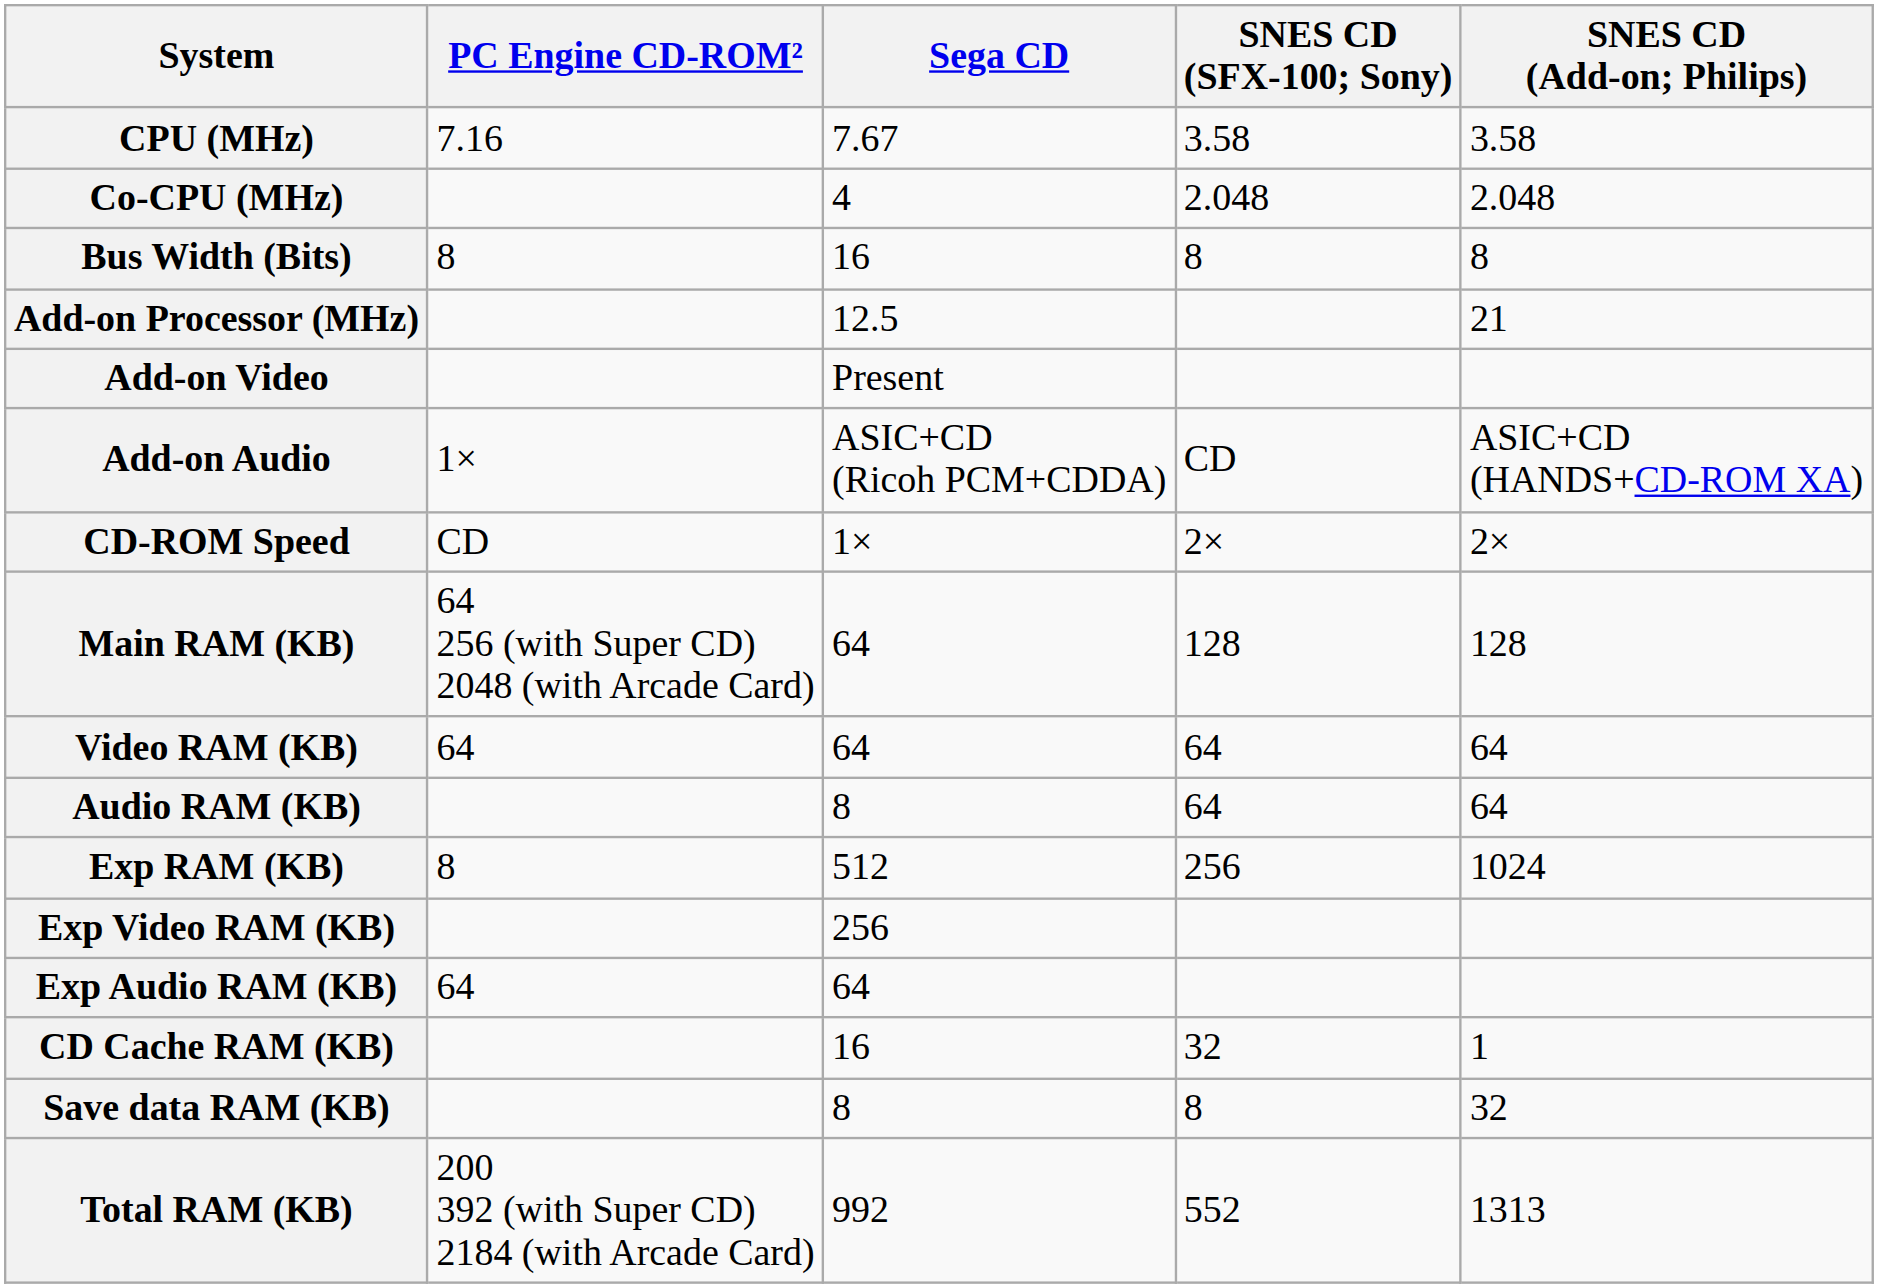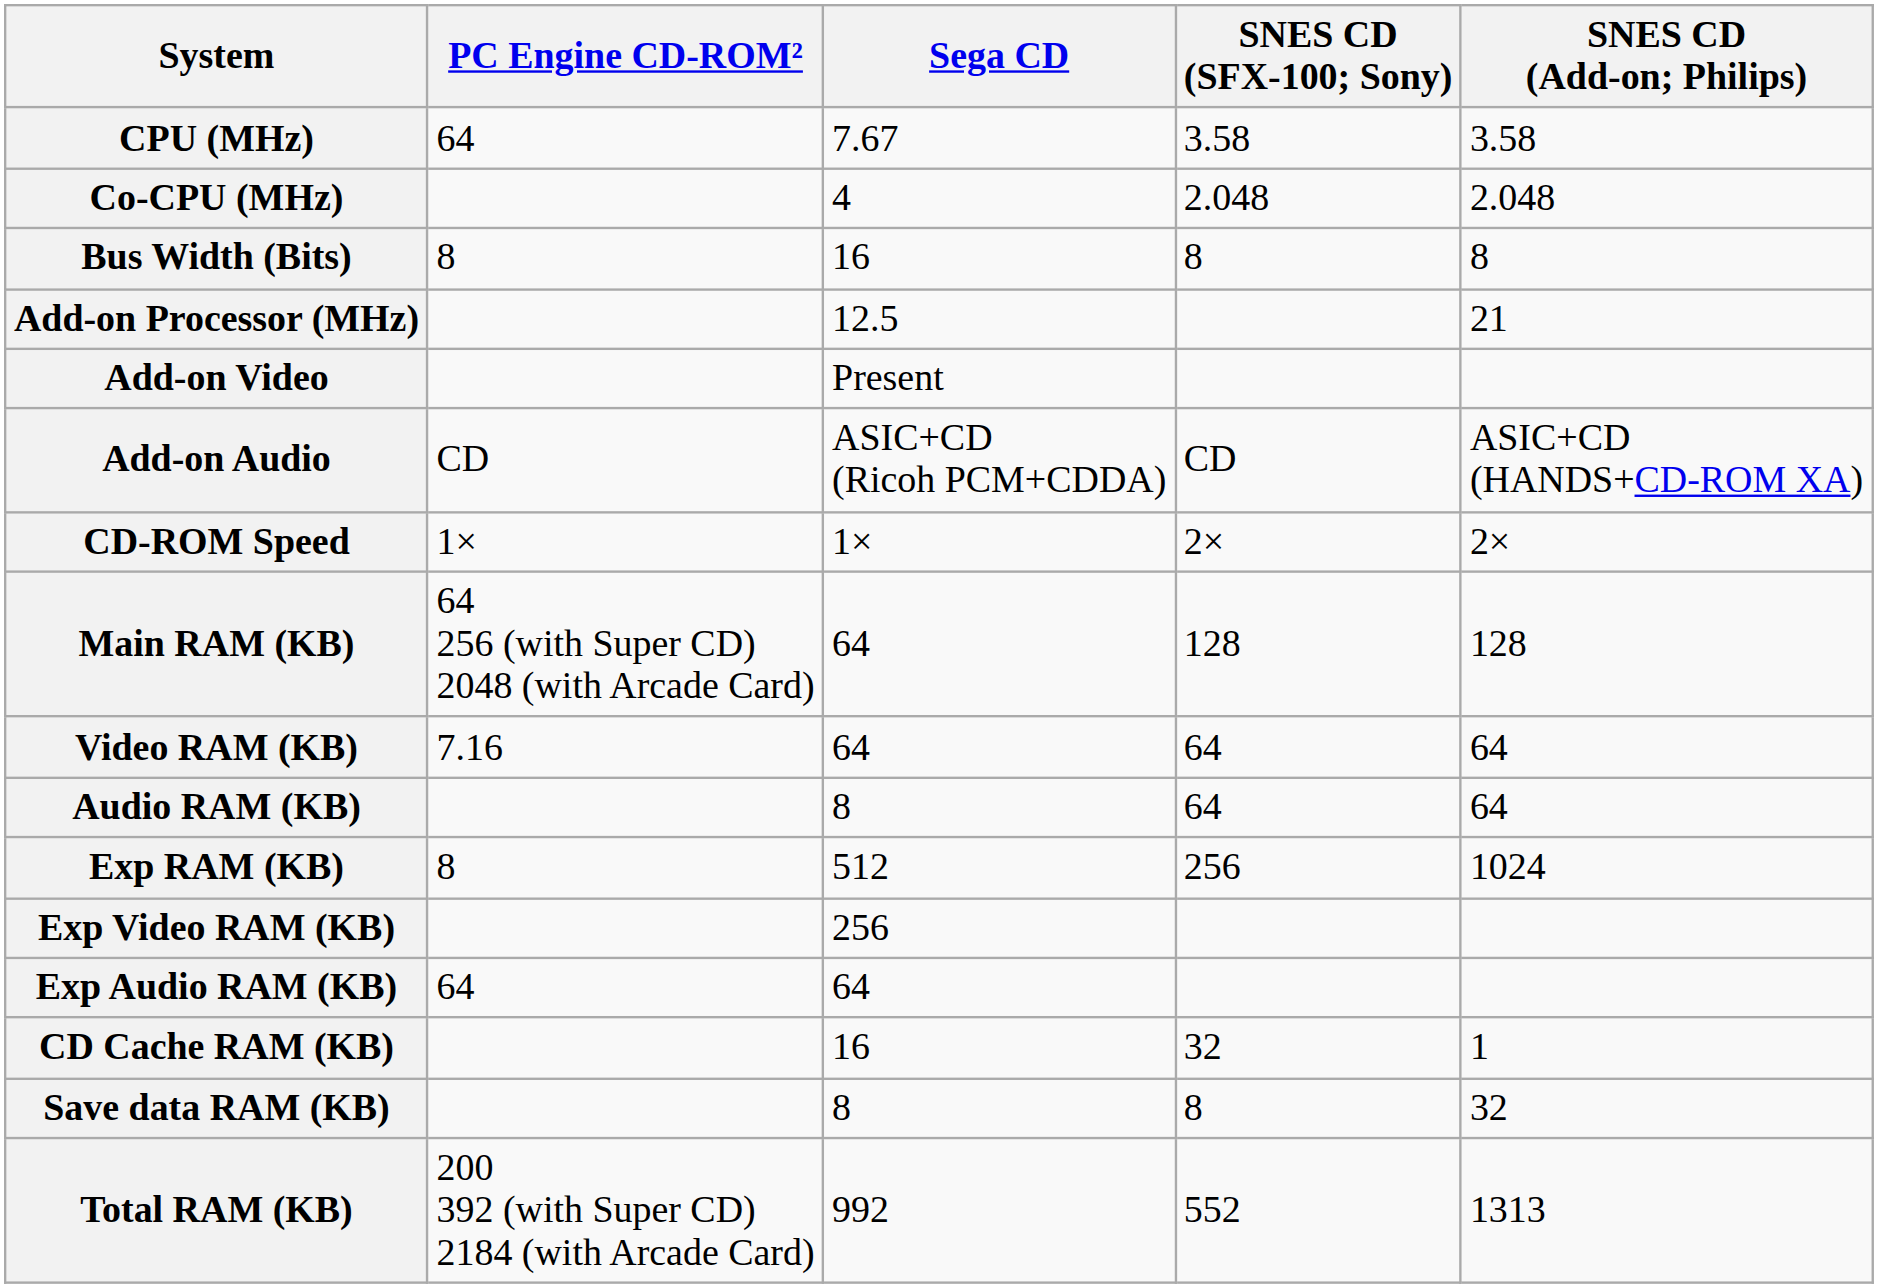CPU (MHz) | PC Engine CD-ROM²: 7.16 -> 64
Add-on Audio | PC Engine CD-ROM²: 1× -> CD
CD-ROM Speed | PC Engine CD-ROM²: CD -> 1×
Video RAM (KB) | PC Engine CD-ROM²: 64 -> 7.16
